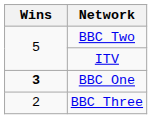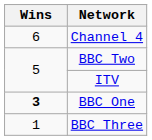+ row: 6 | Channel 4
BBC Three | Wins: 2 -> 1
